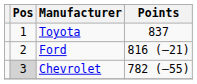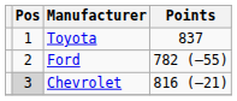Ford | Points: 816 (–21) -> 782 (–55)
Chevrolet | Points: 782 (–55) -> 816 (–21)
